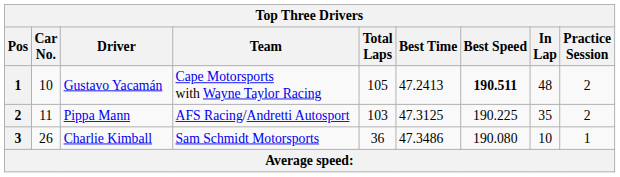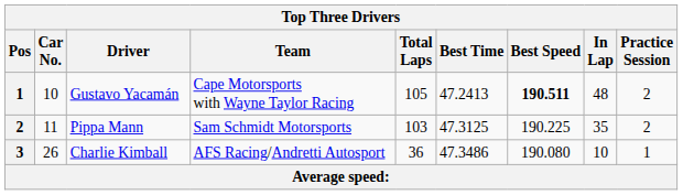Pippa Mann | Team: AFS Racing/Andretti Autosport -> Sam Schmidt Motorsports
Charlie Kimball | Team: Sam Schmidt Motorsports -> AFS Racing/Andretti Autosport
